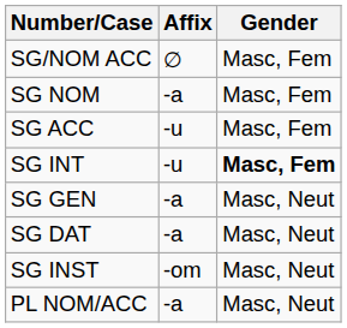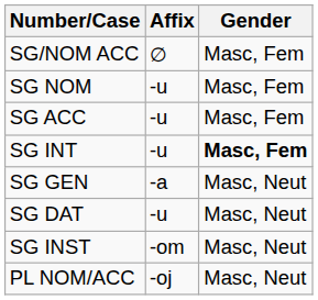SG NOM | Affix: -a -> -u
SG DAT | Affix: -a -> -u
PL NOM/ACC | Affix: -a -> -oj
